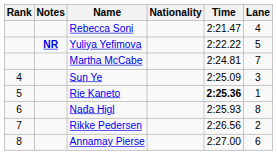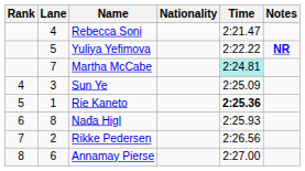columns swapped: Lane <-> Notes
Martha McCabe | Time: no background -> paleturquoise background
